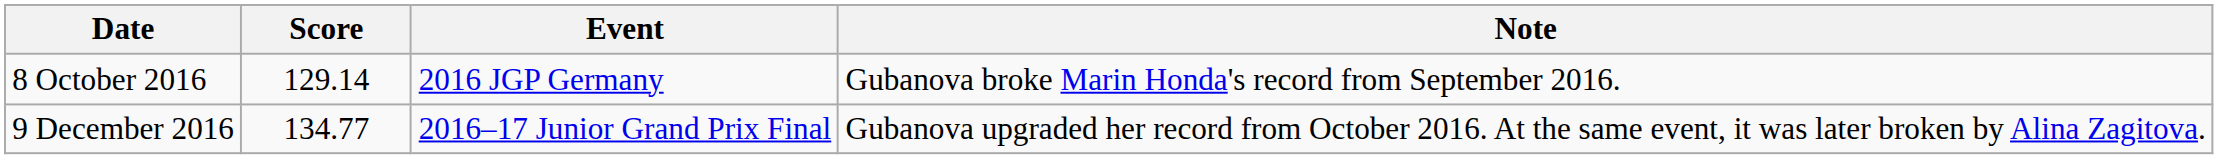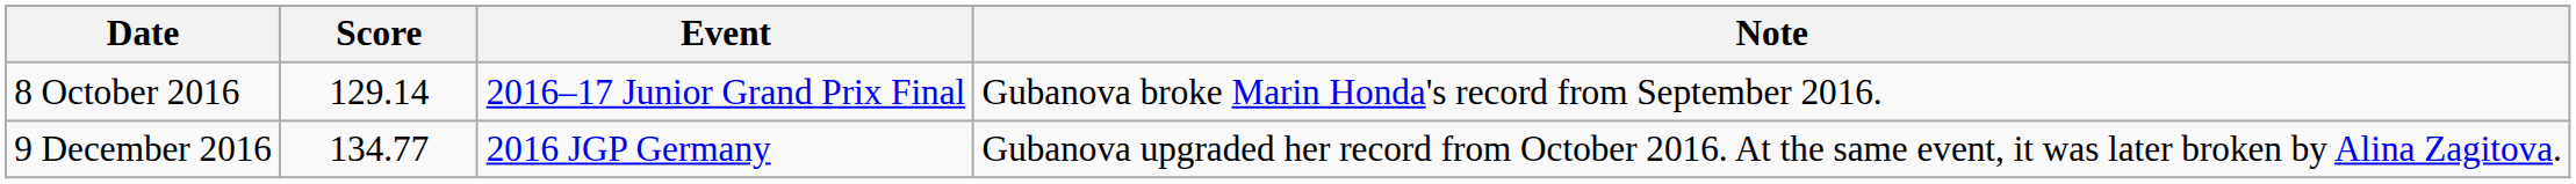8 October 2016 | Event: 2016 JGP Germany -> 2016–17 Junior Grand Prix Final
9 December 2016 | Event: 2016–17 Junior Grand Prix Final -> 2016 JGP Germany
